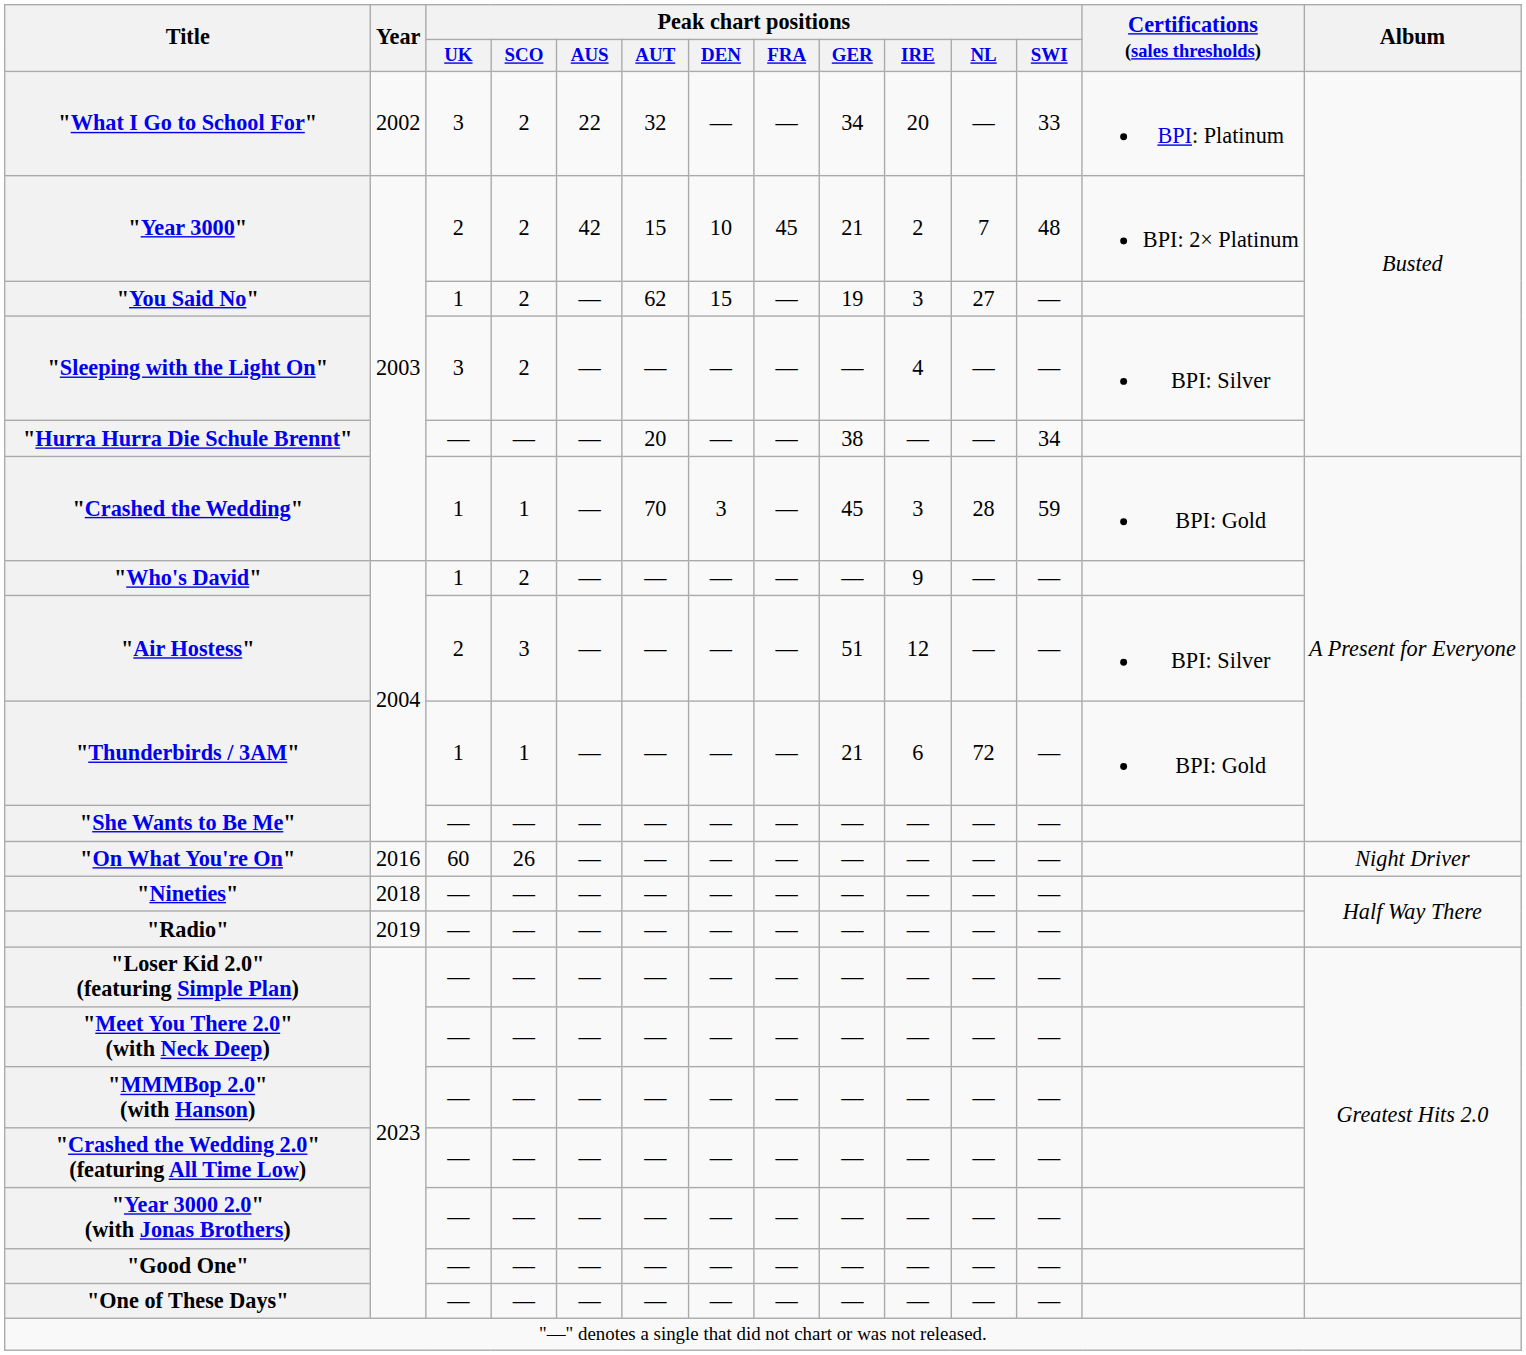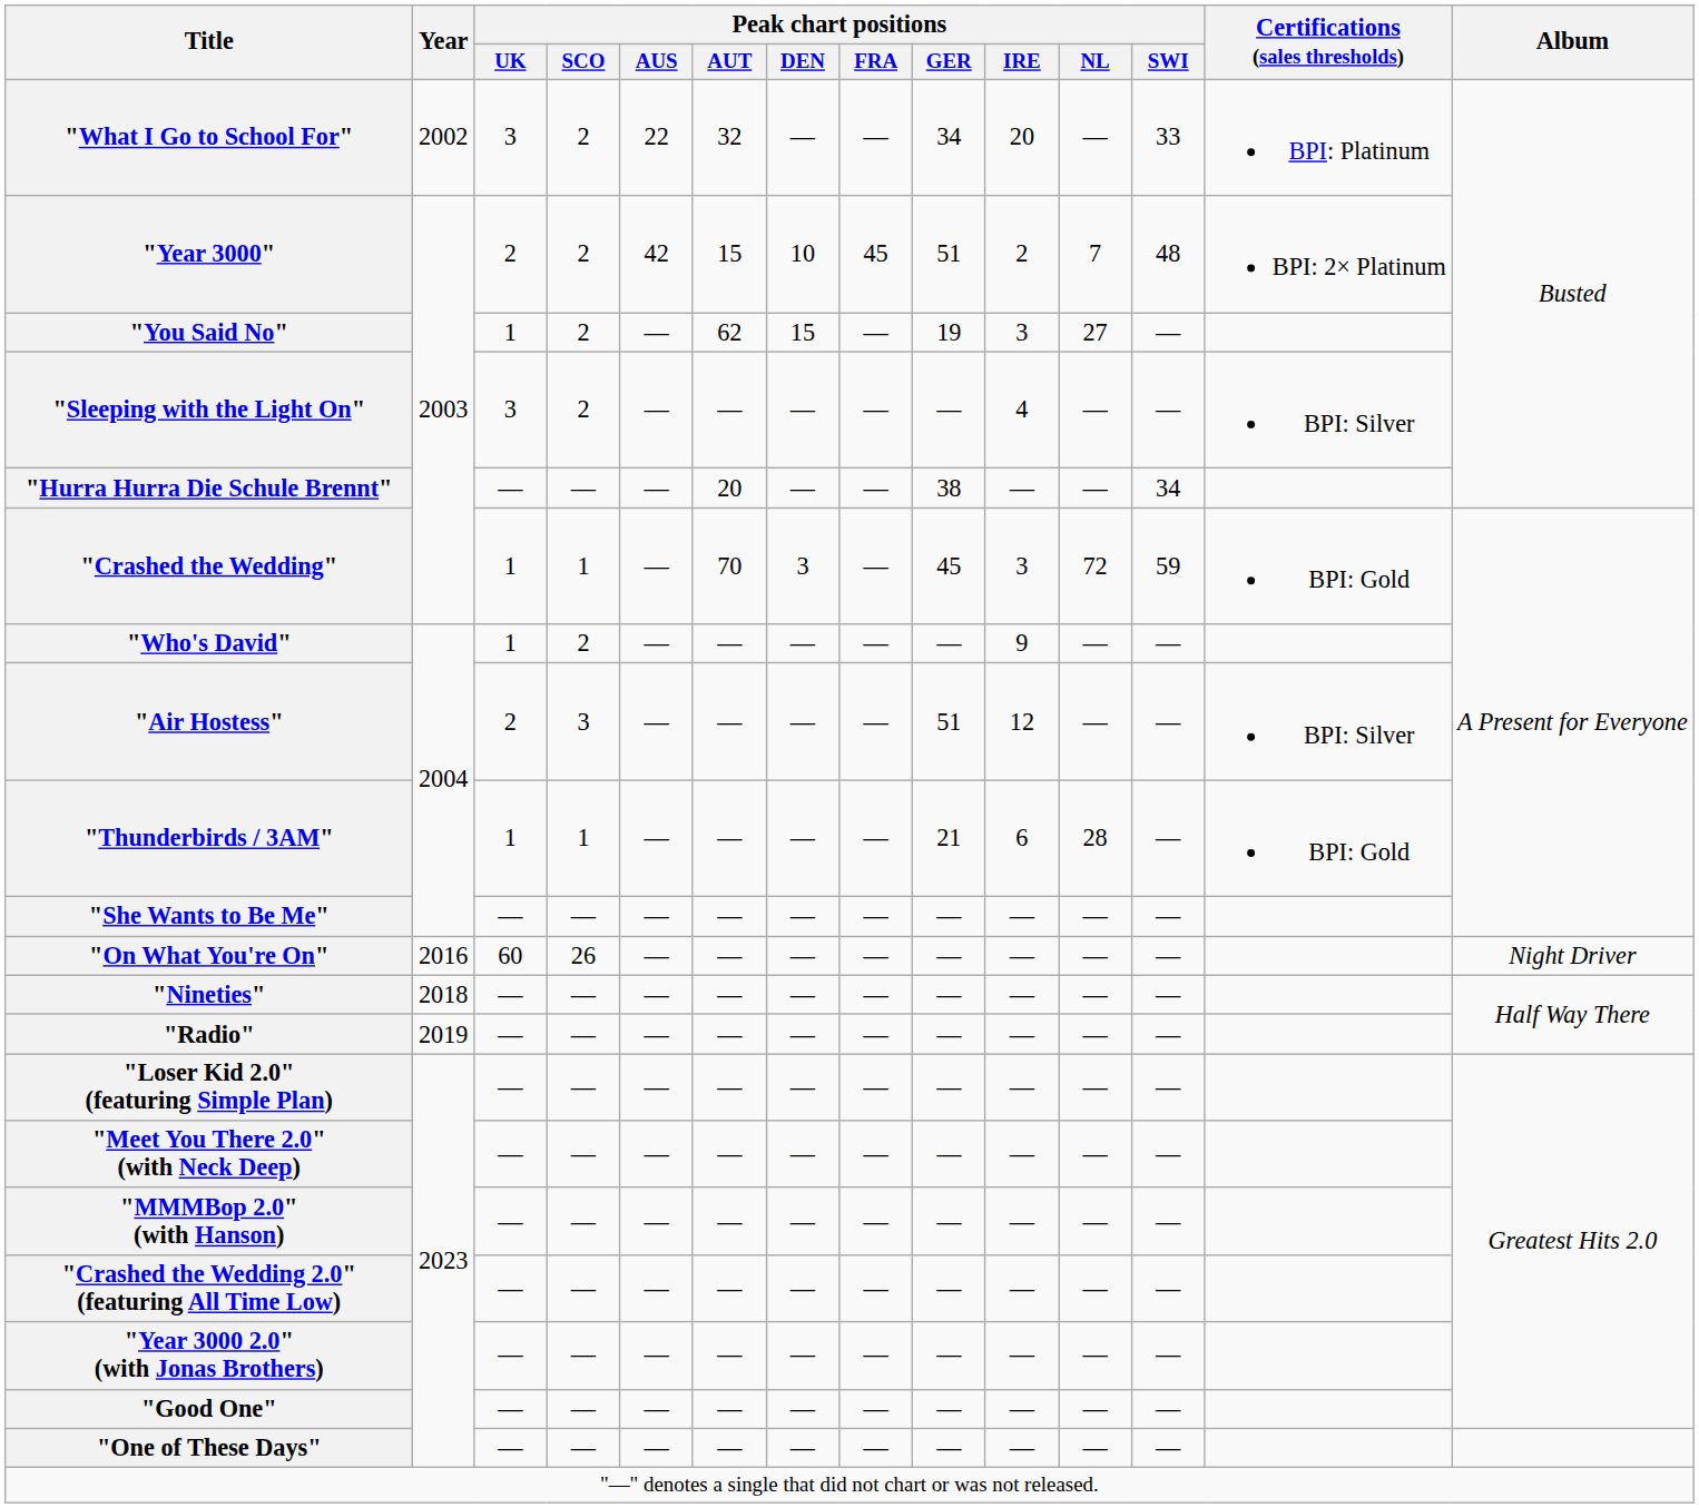"Year 3000" | Peak chart positions / GER: 21 -> 51
"Crashed the Wedding" | Peak chart positions / NL: 28 -> 72
"Thunderbirds / 3AM" | Peak chart positions / NL: 72 -> 28
